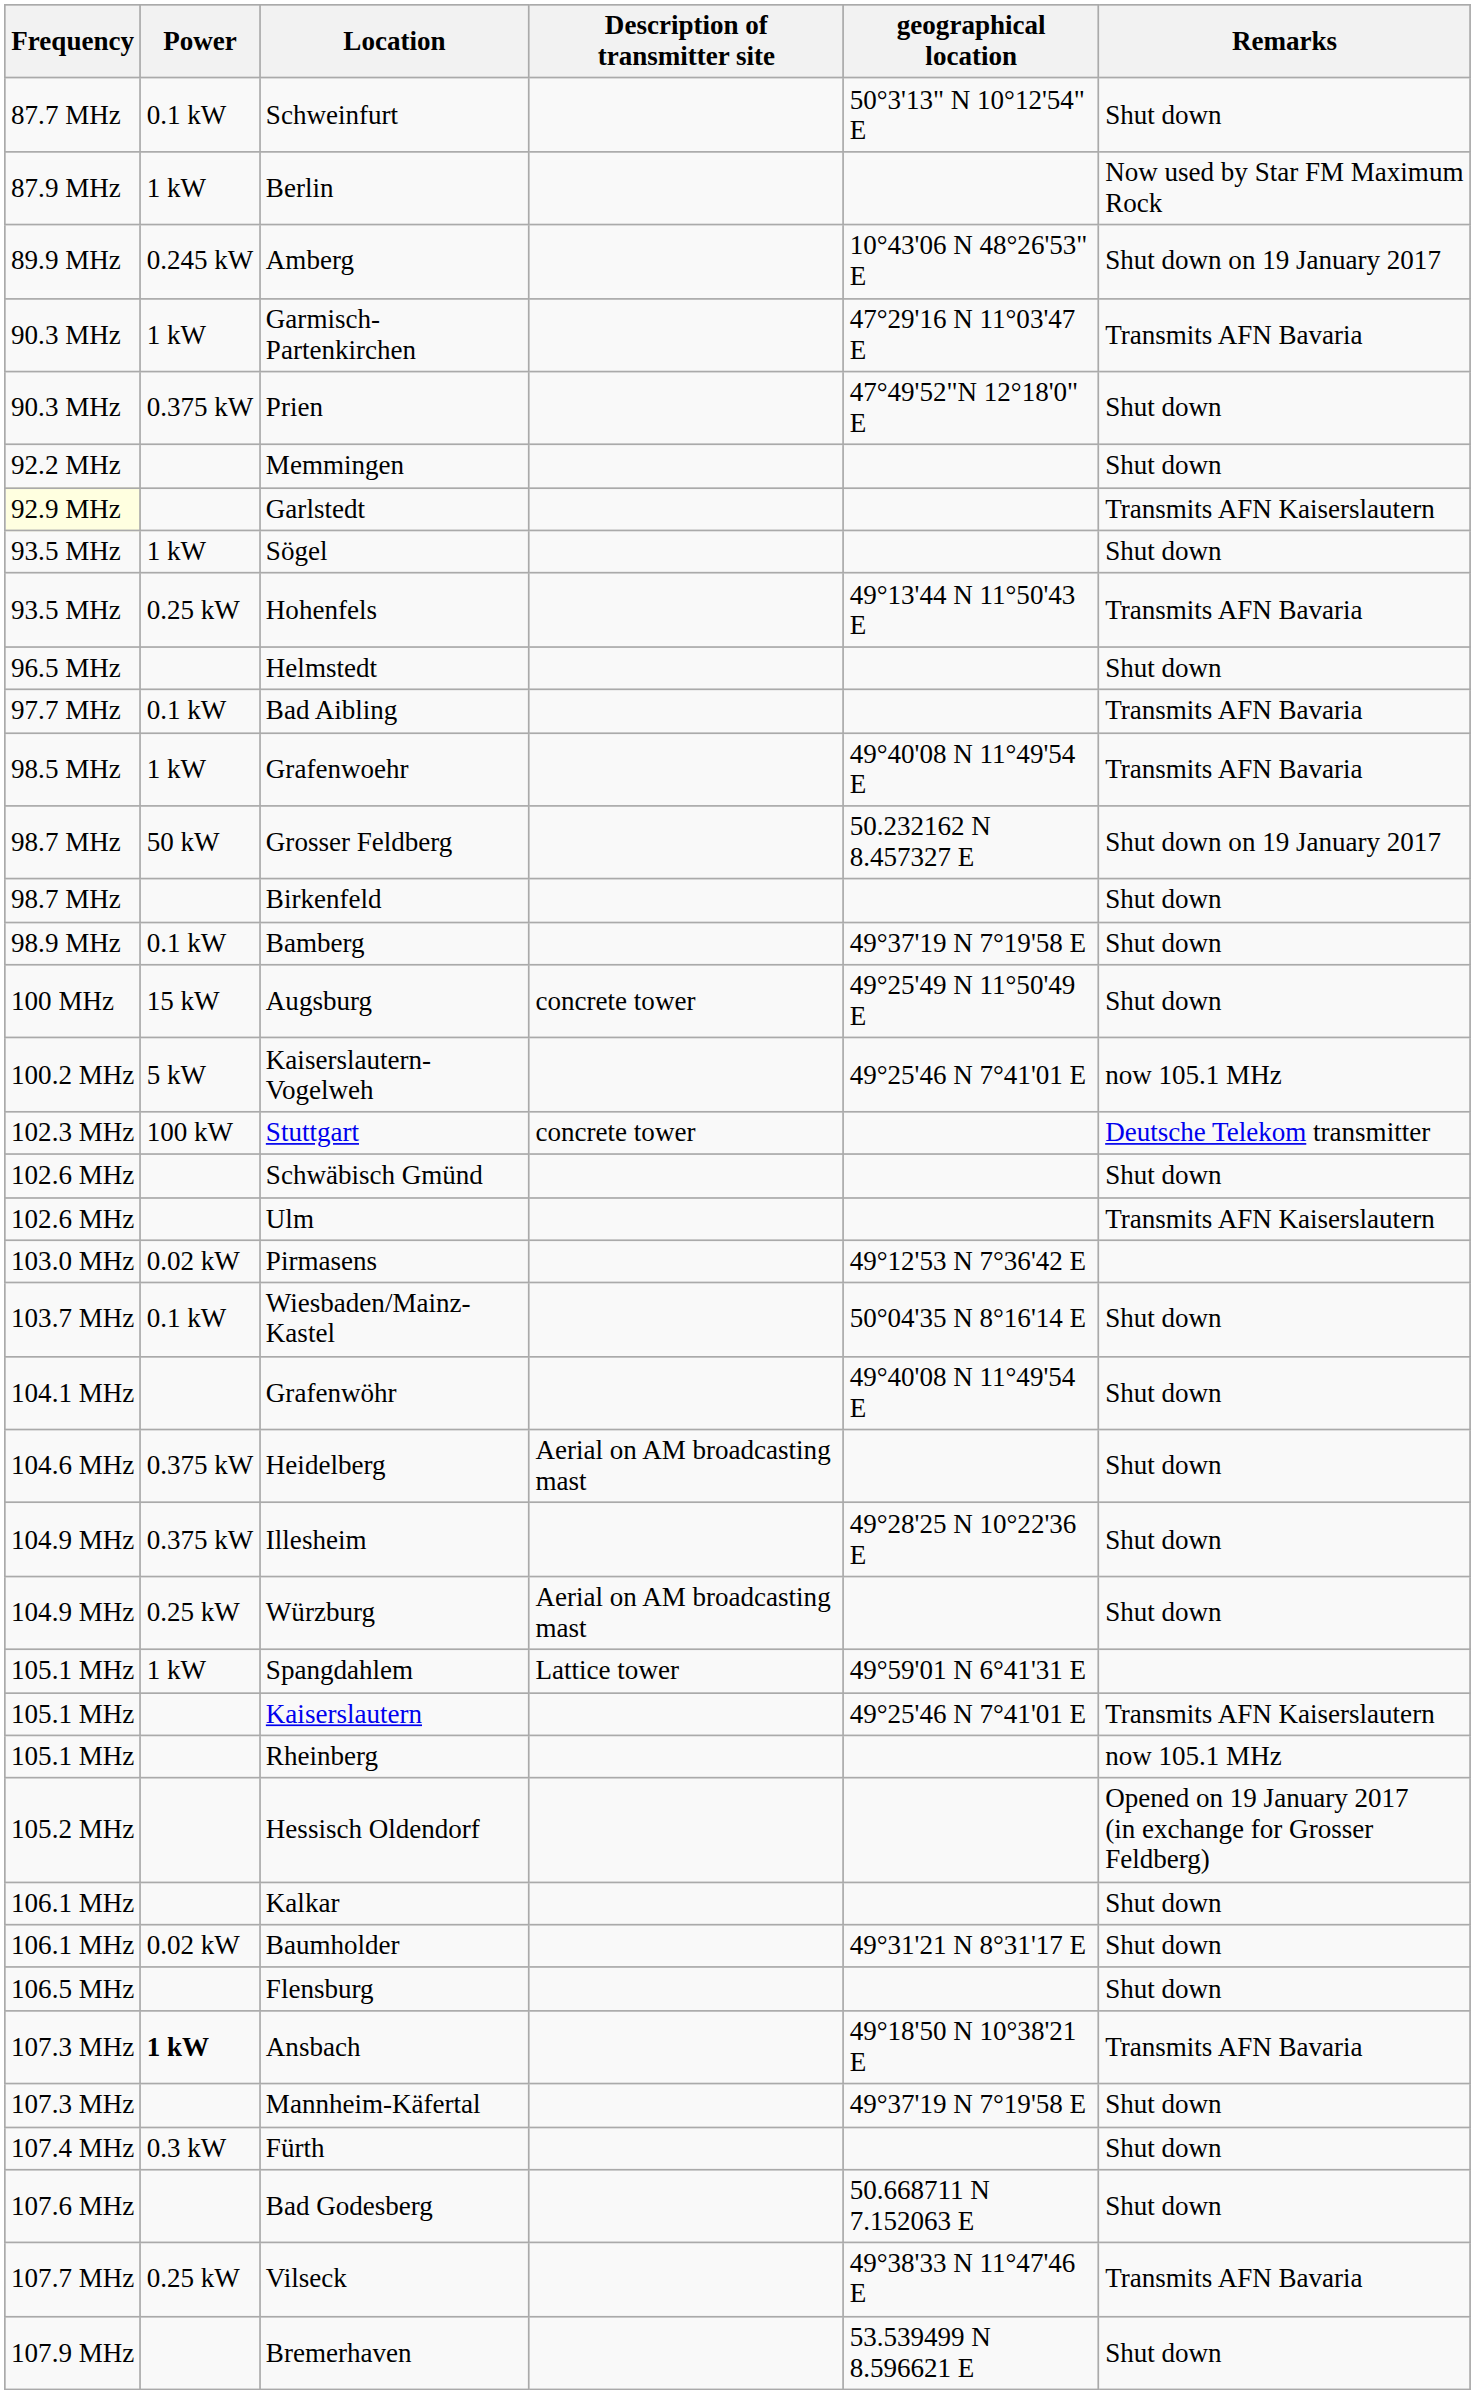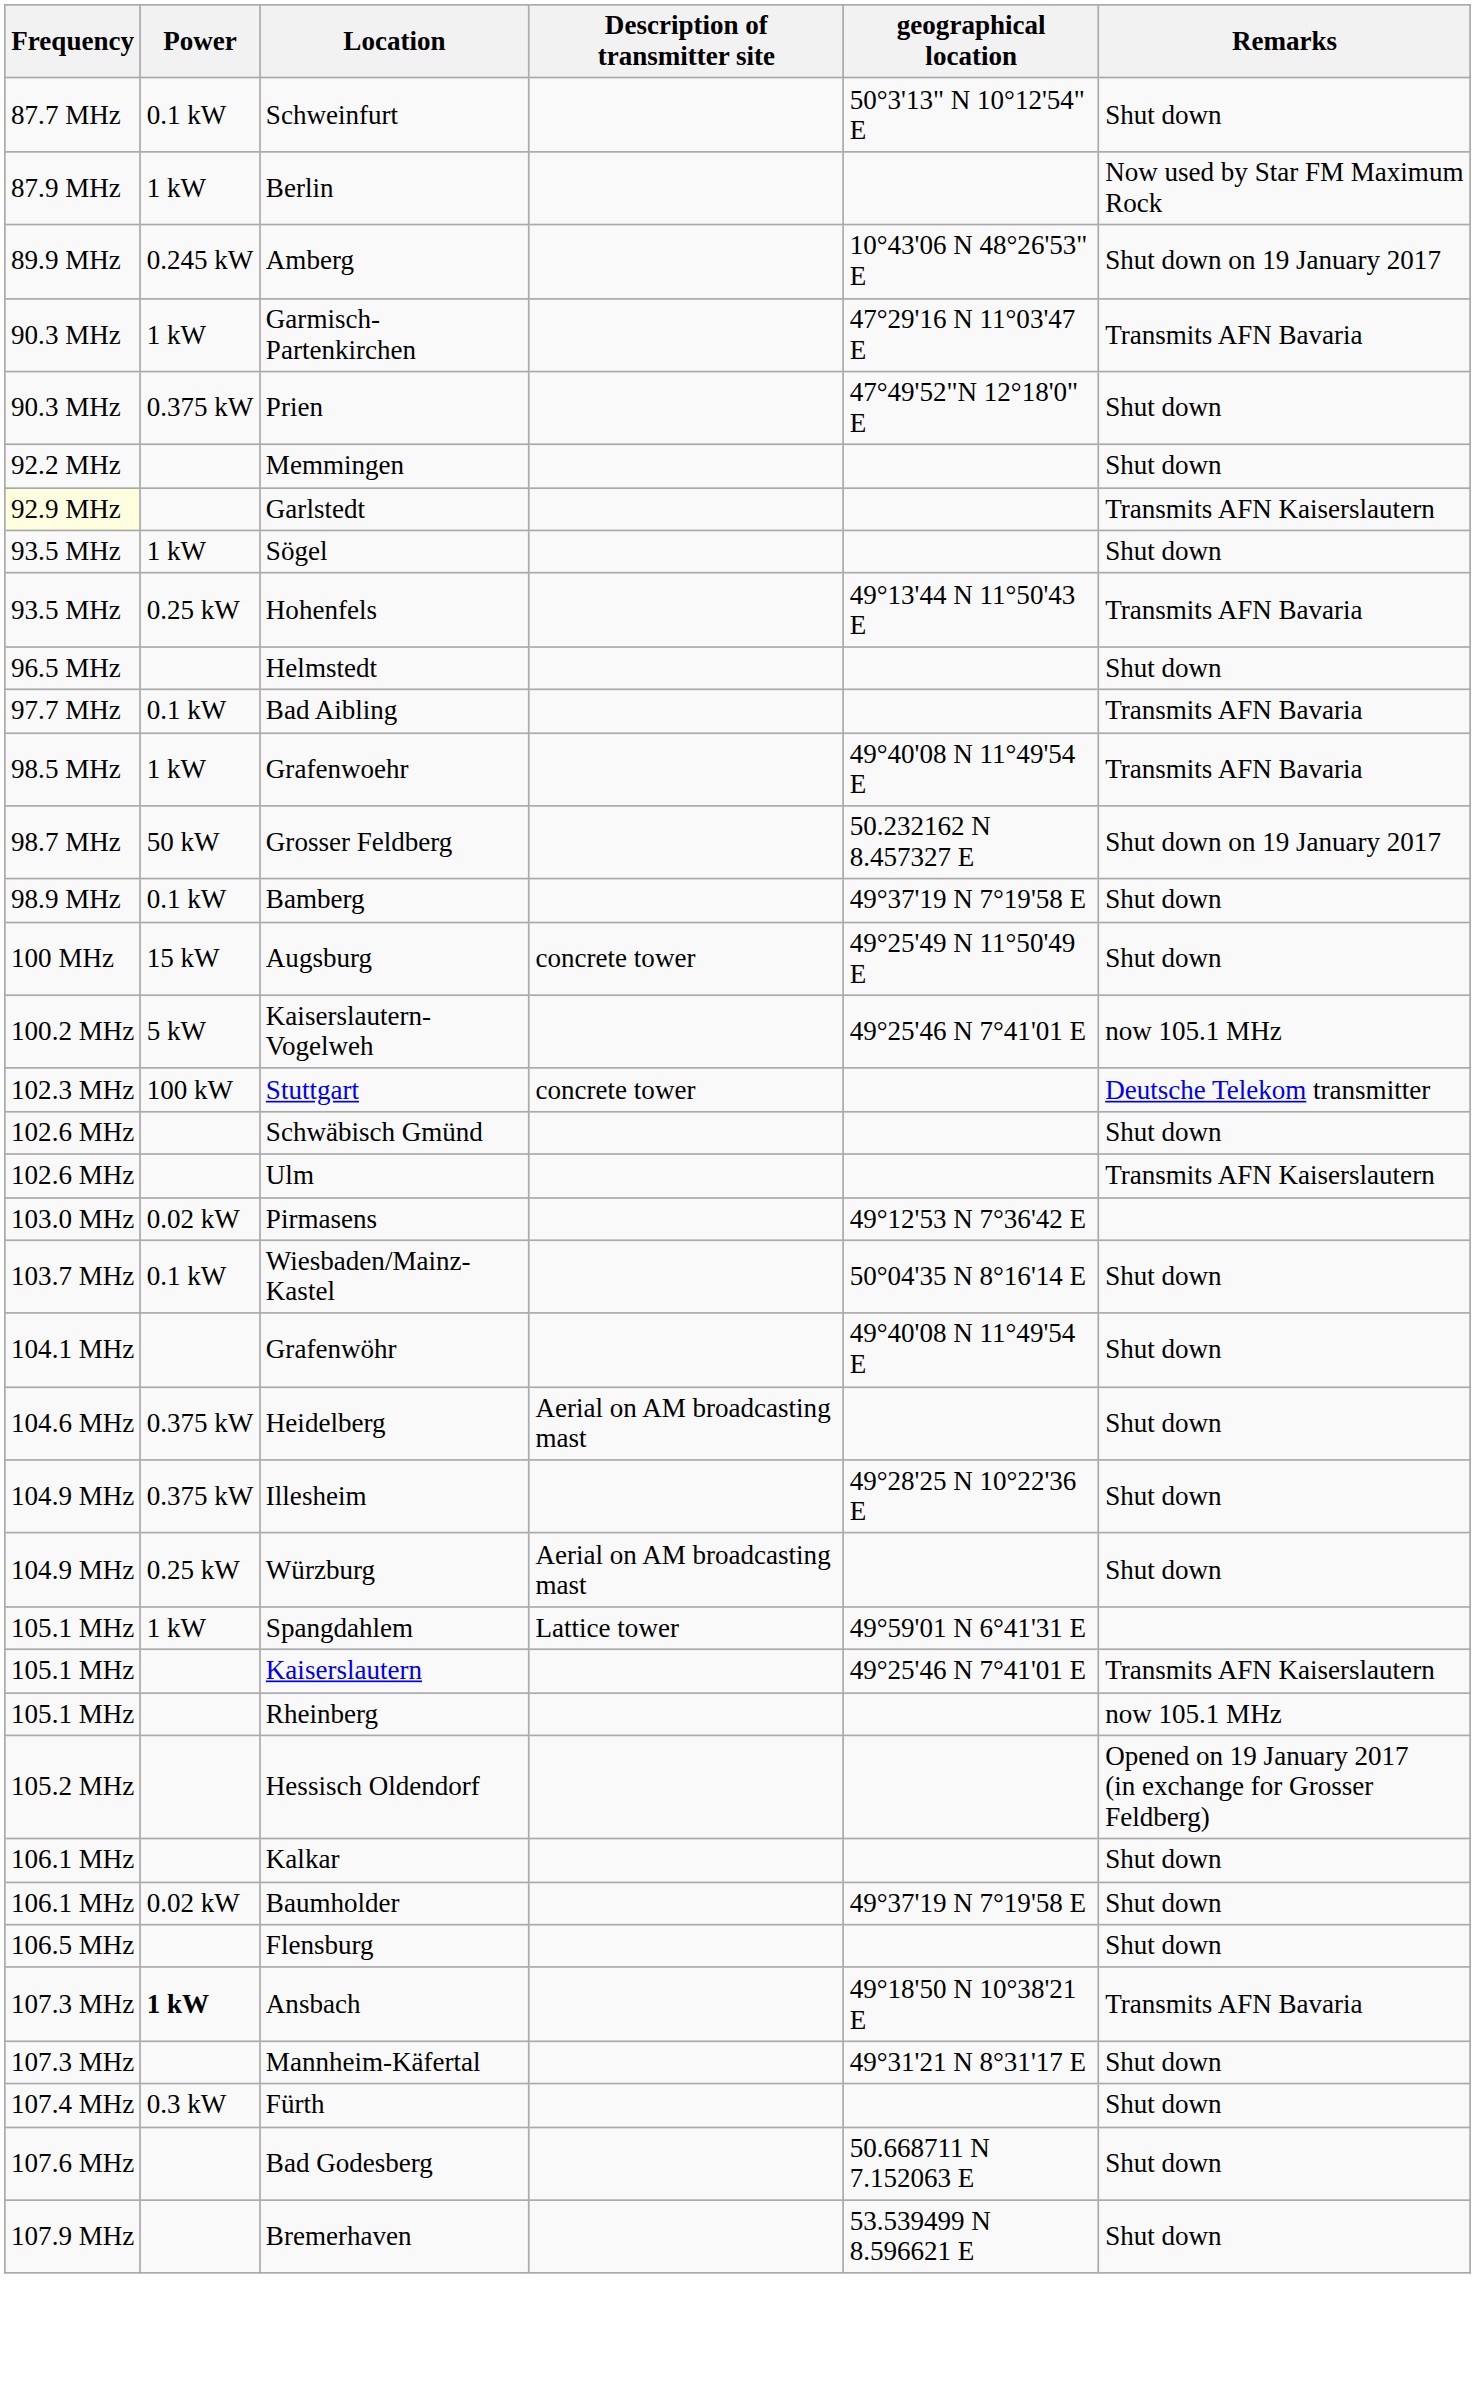- row: 98.7 MHz | Birkenfeld | Shut down
Baumholder | geographical location: 49°31'21 N 8°31'17 E -> 49°37'19 N 7°19'58 E
Mannheim-Käfertal | geographical location: 49°37'19 N 7°19'58 E -> 49°31'21 N 8°31'17 E
- row: 107.7 MHz | 0.25 kW | Vilseck | 49°38'33 N 11°47'46 E | Transmits AFN Bavaria
